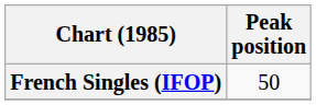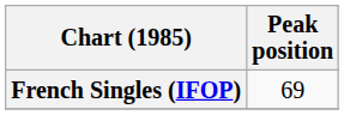French Singles (IFOP) | Peak position: 50 -> 69
